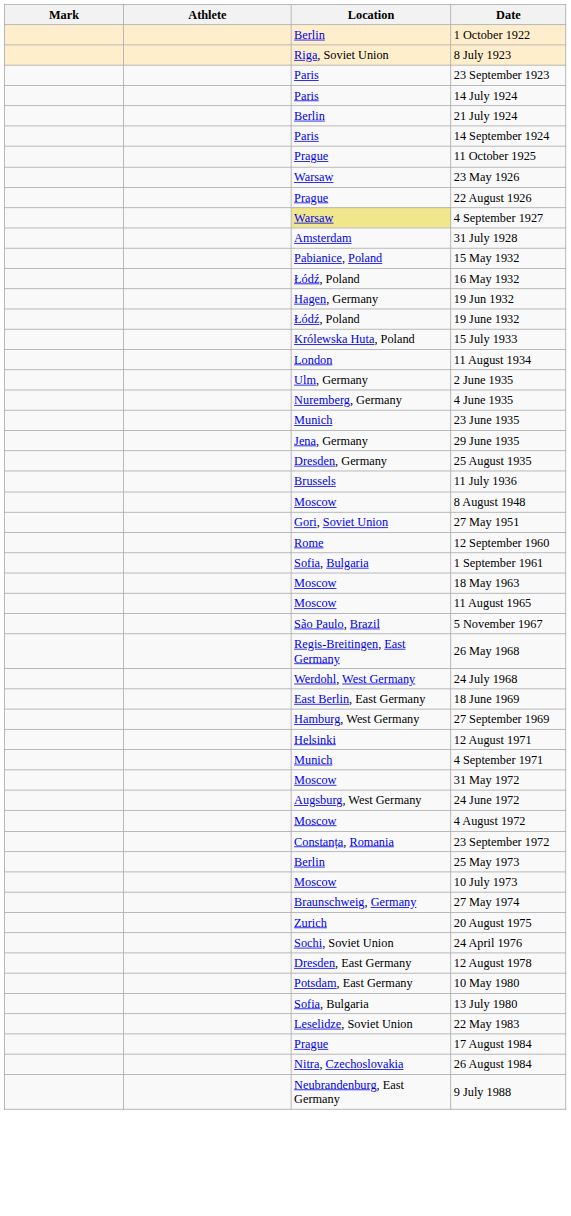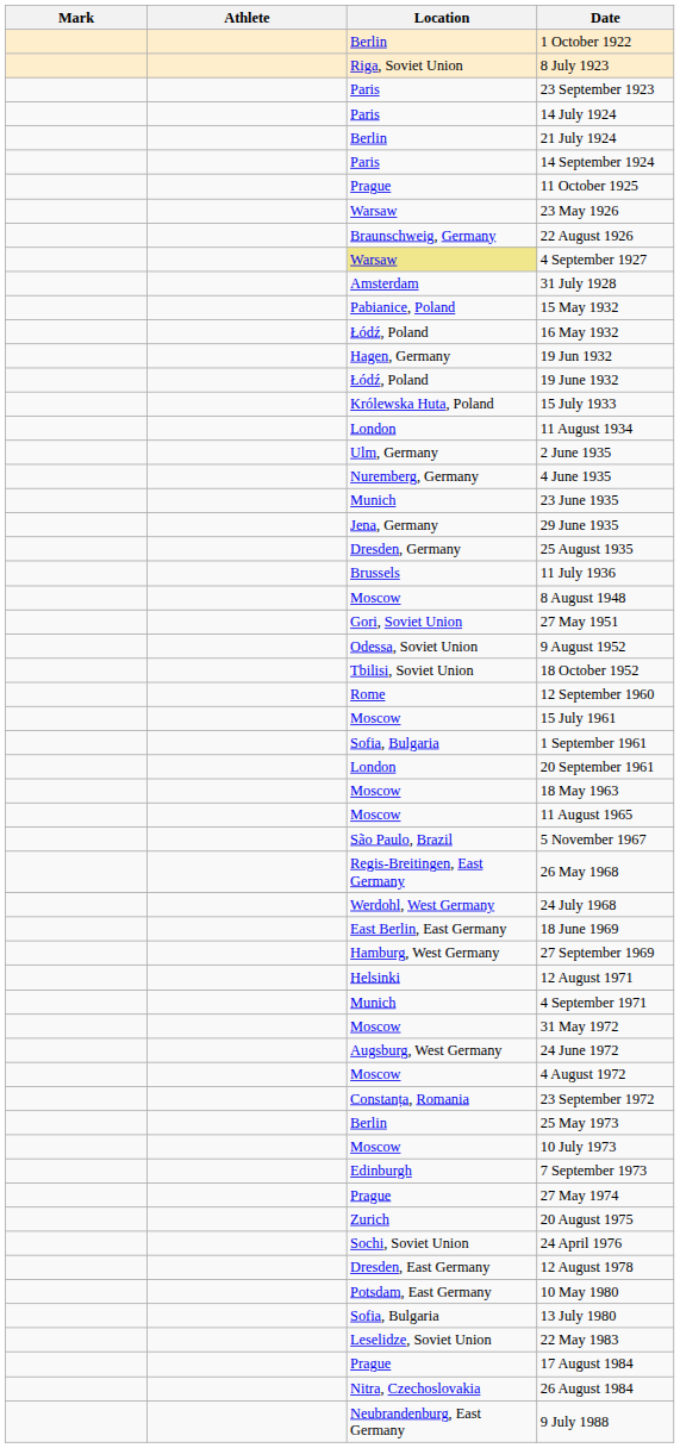22 August 1926 | Location: Prague -> Braunschweig, Germany
+ row: Odessa, Soviet Union | 9 August 1952
+ row: Tbilisi, Soviet Union | 18 October 1952
+ row: Moscow | 15 July 1961
+ row: London | 20 September 1961
+ row: Edinburgh | 7 September 1973
27 May 1974 | Location: Braunschweig, Germany -> Prague
